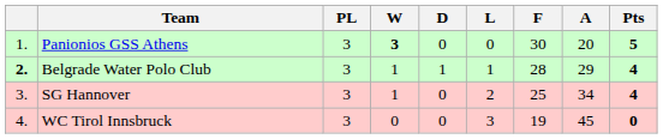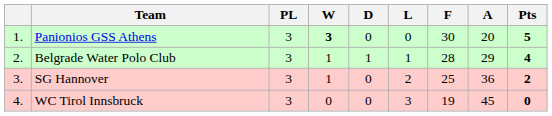Belgrade Water Polo Club | column 1: bold -> normal
SG Hannover | A: 34 -> 36
SG Hannover | Pts: 4 -> 2
